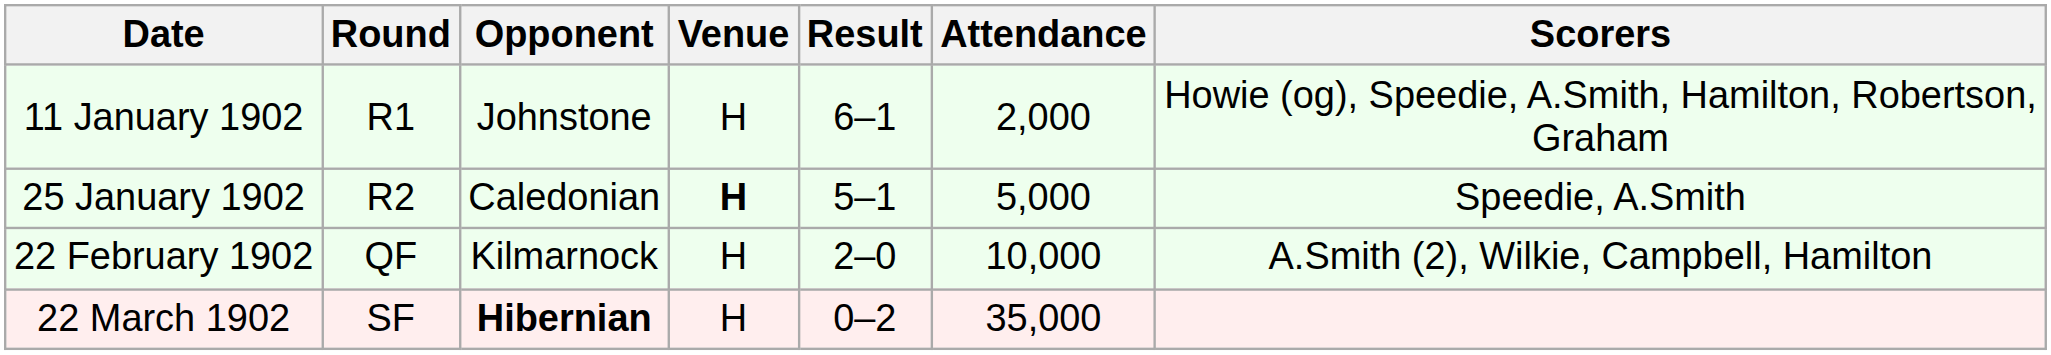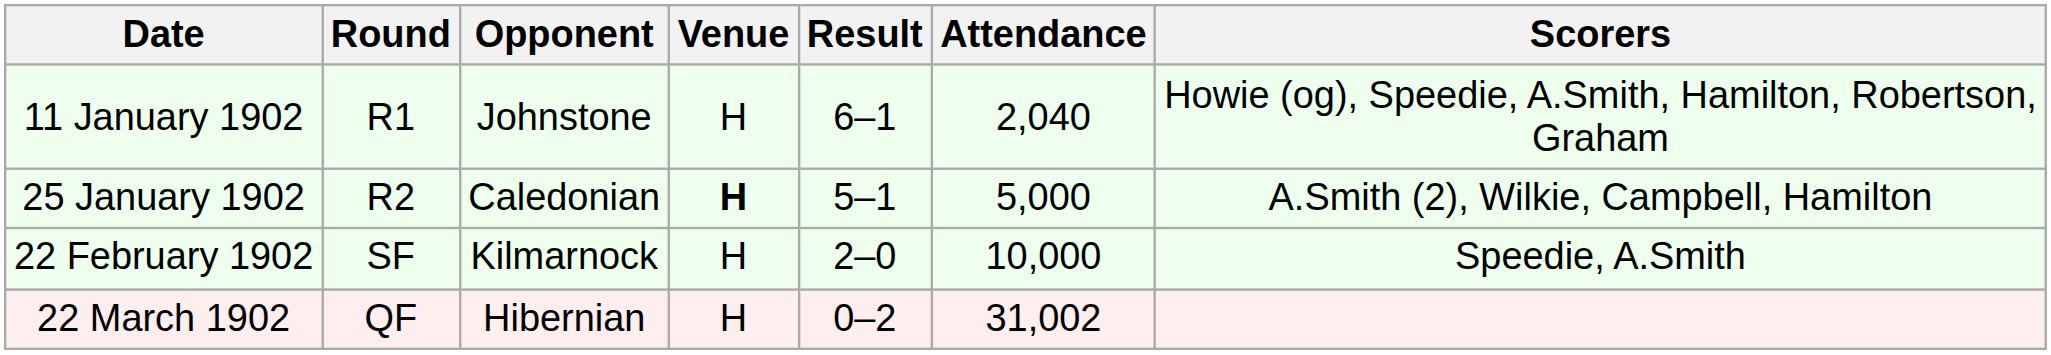11 January 1902 | Attendance: 2,000 -> 2,040
25 January 1902 | Scorers: Speedie, A.Smith -> A.Smith (2), Wilkie, Campbell, Hamilton
22 February 1902 | Round: QF -> SF
22 February 1902 | Scorers: A.Smith (2), Wilkie, Campbell, Hamilton -> Speedie, A.Smith
22 March 1902 | Round: SF -> QF
22 March 1902 | Opponent: bold -> normal
22 March 1902 | Attendance: 35,000 -> 31,002
